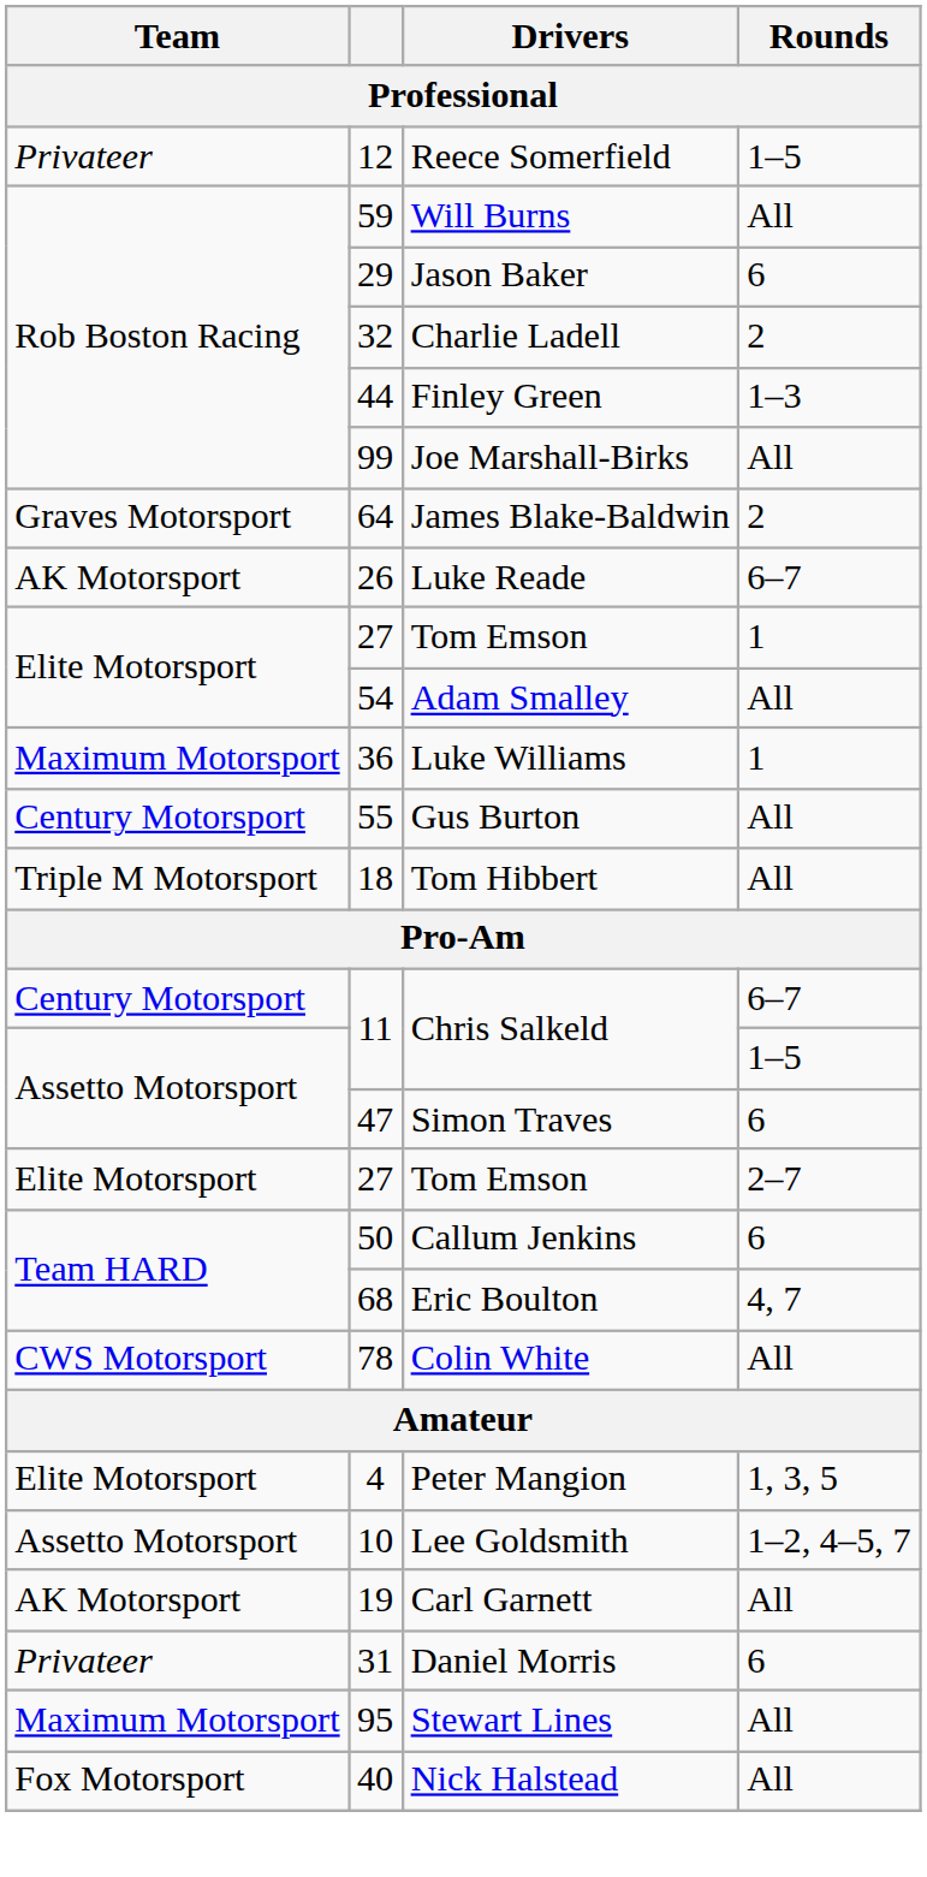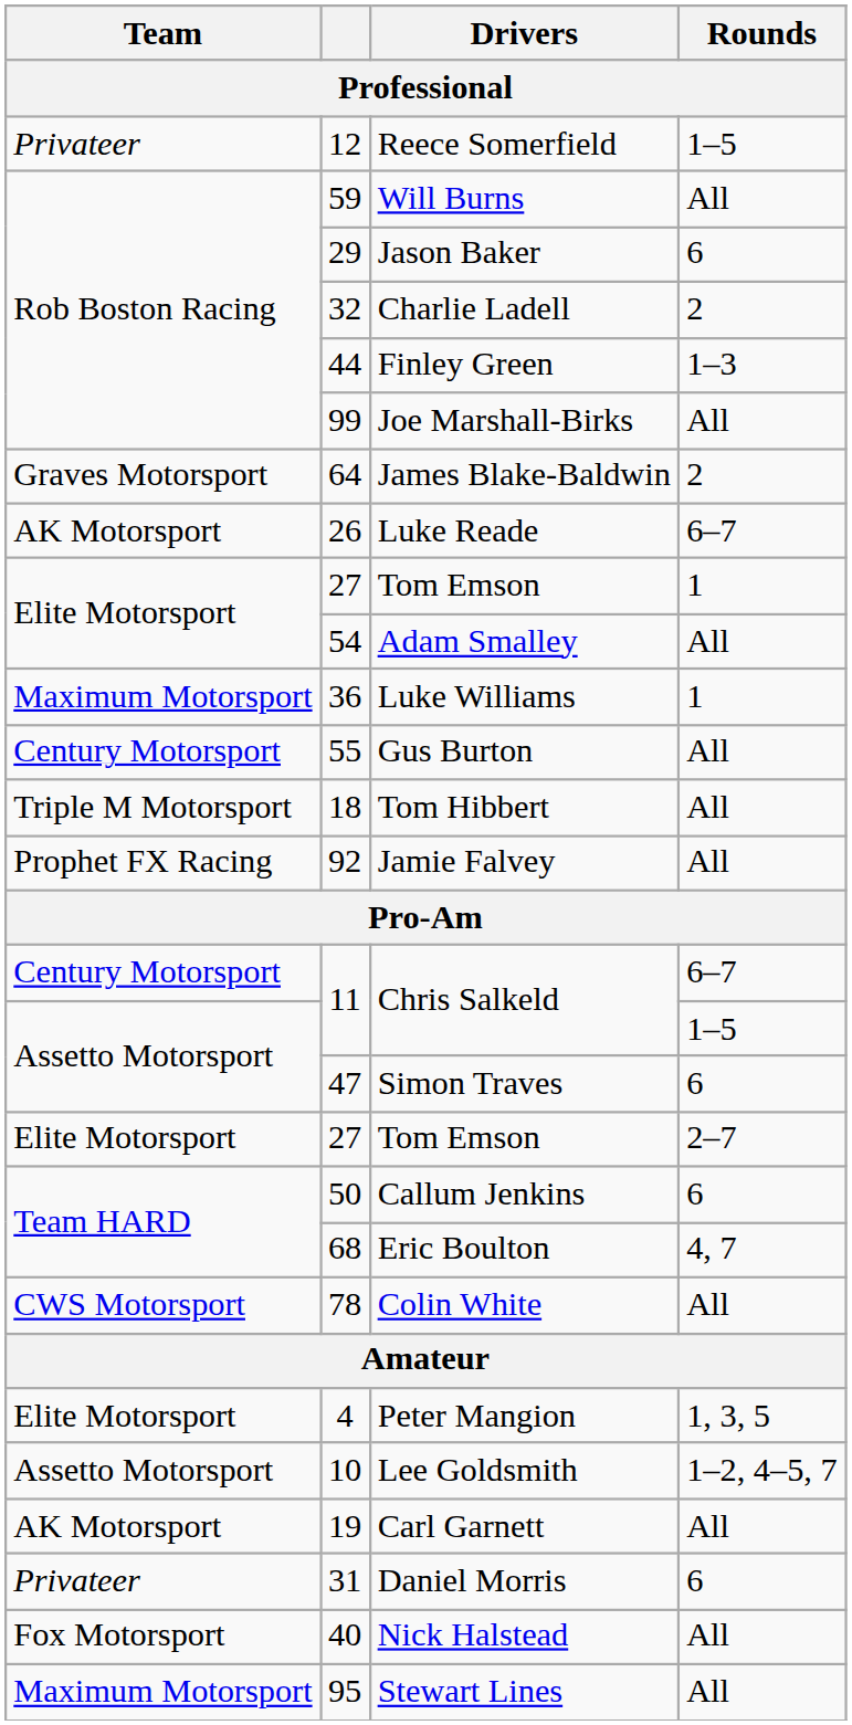+ row: Prophet FX Racing | 92 | Jamie Falvey | All
rows swapped: Nick Halstead <-> Stewart Lines
